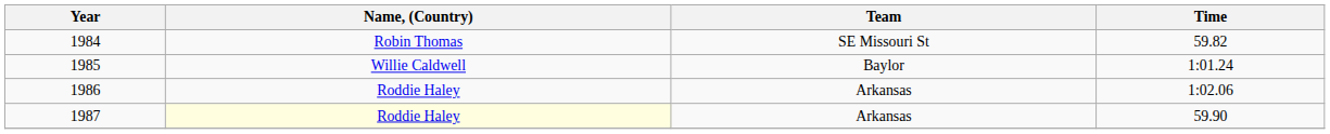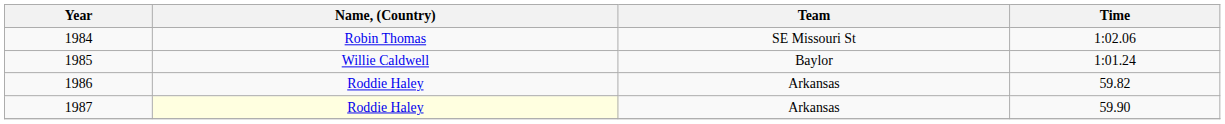1984 | Time: 59.82 -> 1:02.06
1986 | Time: 1:02.06 -> 59.82
